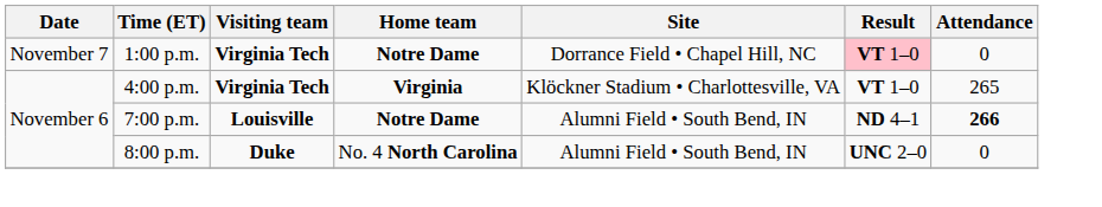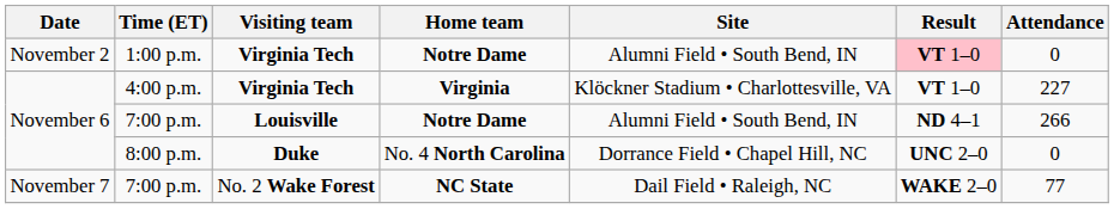1:00 p.m. | Date: November 7 -> November 2
1:00 p.m. | Site: Dorrance Field • Chapel Hill, NC -> Alumni Field • South Bend, IN
4:00 p.m. | Attendance: 265 -> 227
7:00 p.m. / Louisville | Attendance: bold -> normal
8:00 p.m. | Site: Alumni Field • South Bend, IN -> Dorrance Field • Chapel Hill, NC
+ row: November 7 | 7:00 p.m. | No. 2 Wake Forest | NC State | Dail Field • Raleigh, NC | WAKE 2–0 | 77
